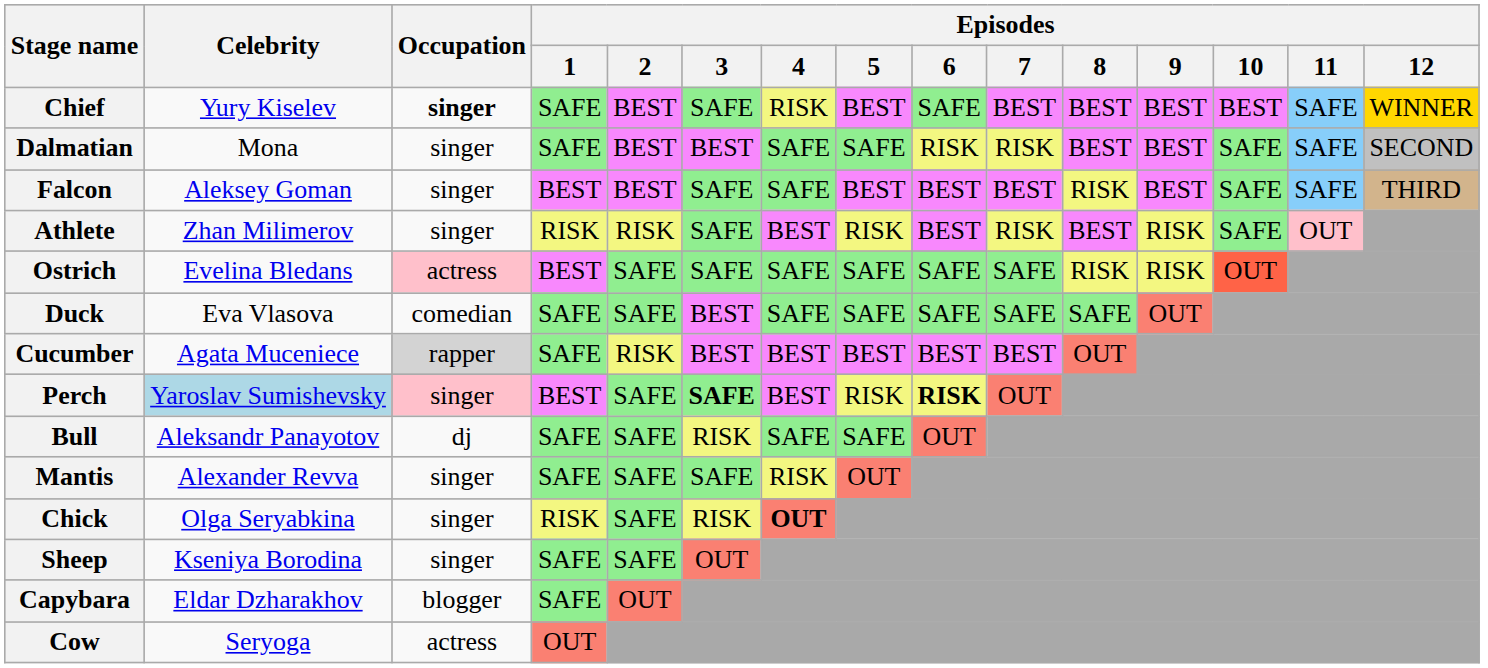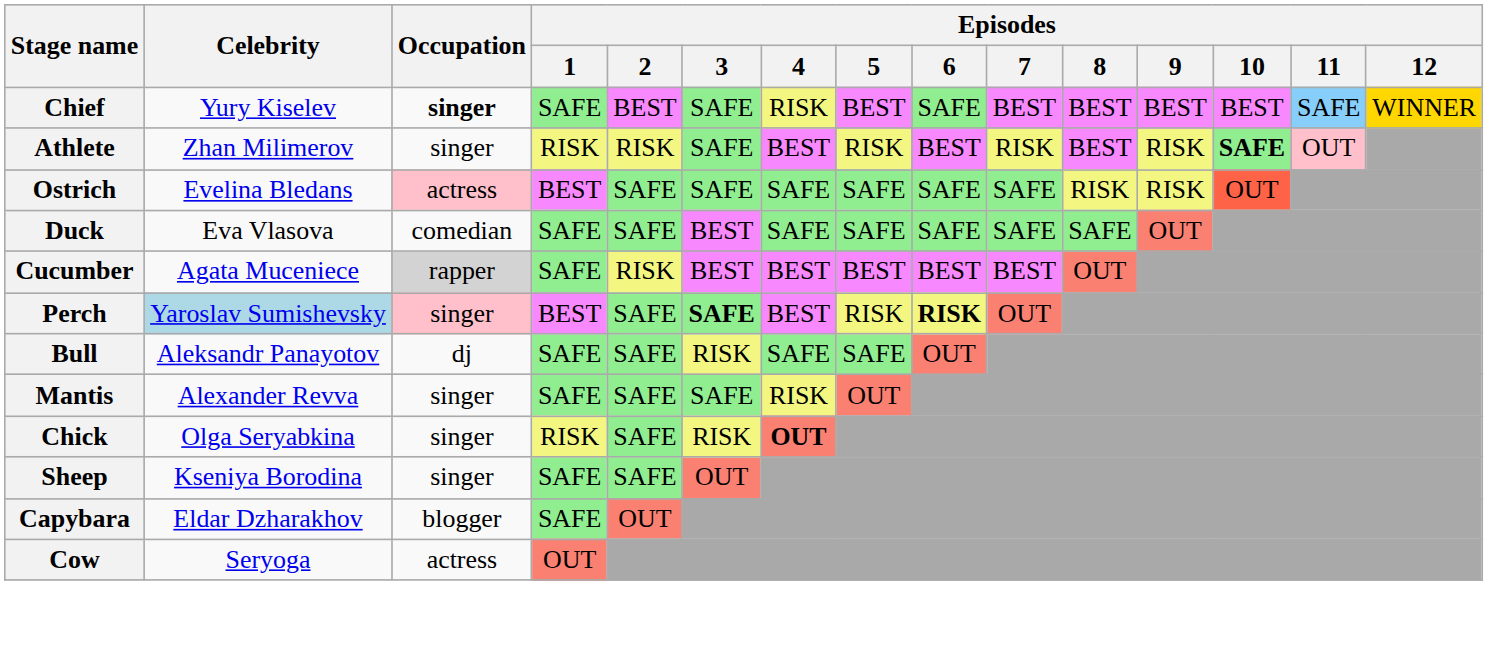- row: Dalmatian | Mona | singer | SAFE | BEST | BEST | SAFE | SAFE | RISK | RISK | BEST | BEST | SAFE | SAFE | SECOND
- row: Falcon | Aleksey Goman | singer | BEST | BEST | SAFE | SAFE | BEST | BEST | BEST | RISK | BEST | SAFE | SAFE | THIRD
Athlete | Episodes / 10: normal -> bold
